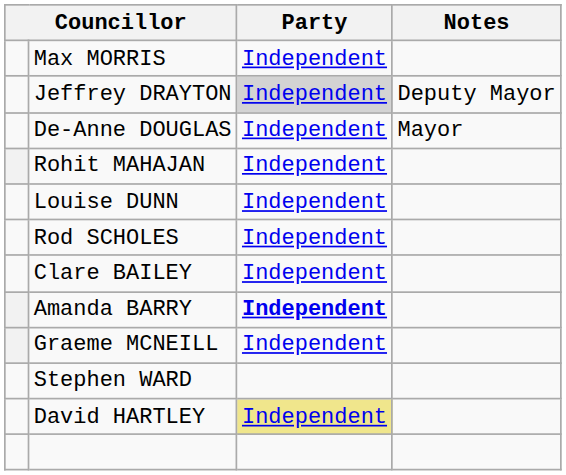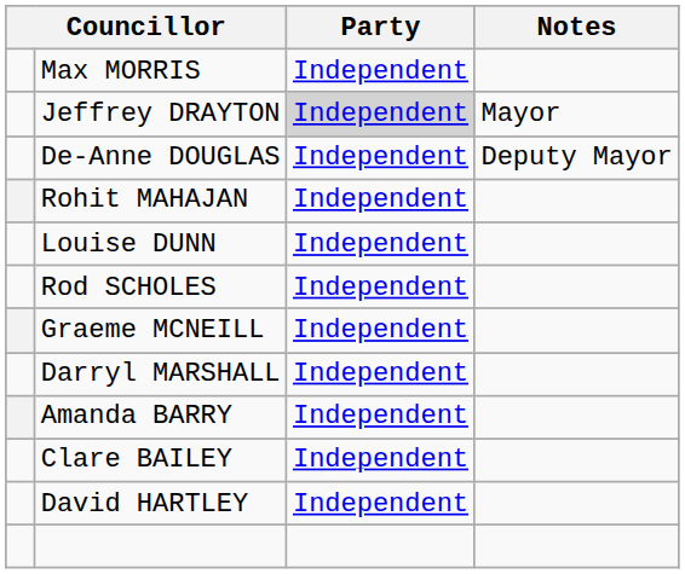Jeffrey DRAYTON | Notes: Deputy Mayor -> Mayor
De-Anne DOUGLAS | Notes: Mayor -> Deputy Mayor
rows swapped: Clare BAILEY <-> Graeme MCNEILL
+ row: Darryl MARSHALL | Independent
Amanda BARRY | Party: bold -> normal
- row: Stephen WARD
David HARTLEY | Party: khaki background -> no background
